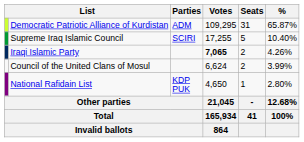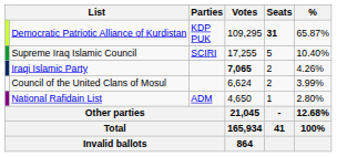Democratic Patriotic Alliance of Kurdistan | Parties: ADM -> KDP PUK
Democratic Patriotic Alliance of Kurdistan | Seats: normal -> bold
National Rafidain List | Parties: KDP PUK -> ADM
